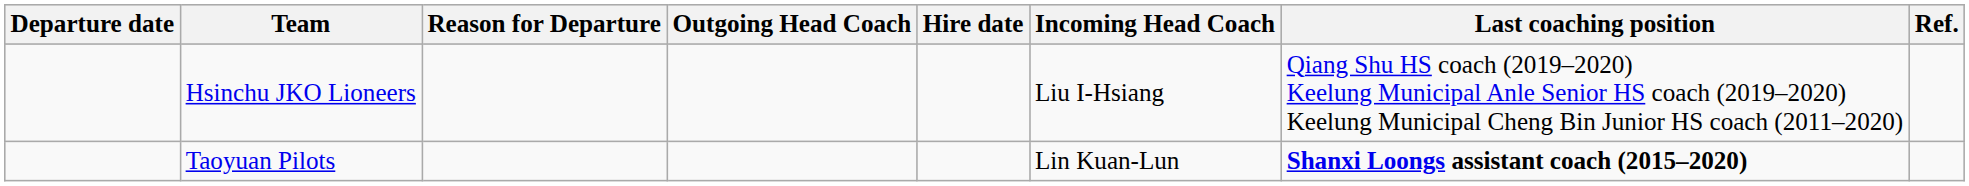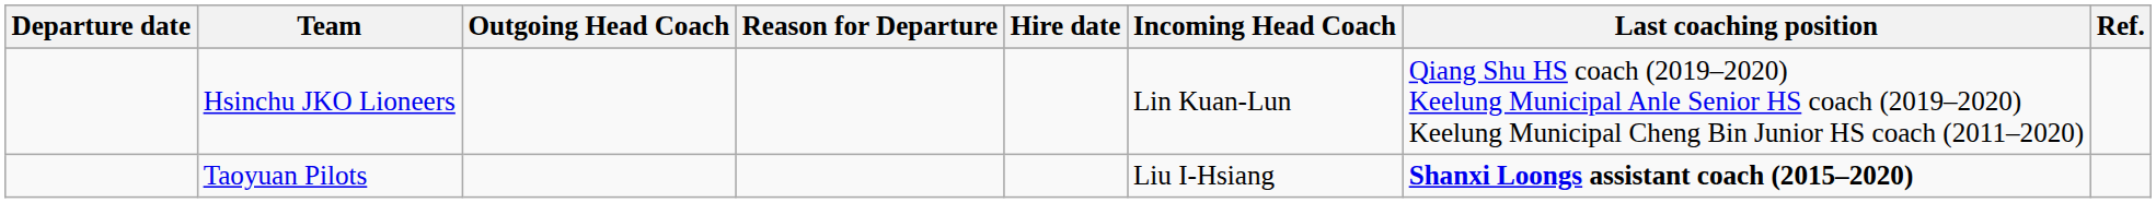columns swapped: Outgoing Head Coach <-> Reason for Departure
Hsinchu JKO Lioneers | Incoming Head Coach: Liu I-Hsiang -> Lin Kuan-Lun
Taoyuan Pilots | Incoming Head Coach: Lin Kuan-Lun -> Liu I-Hsiang
